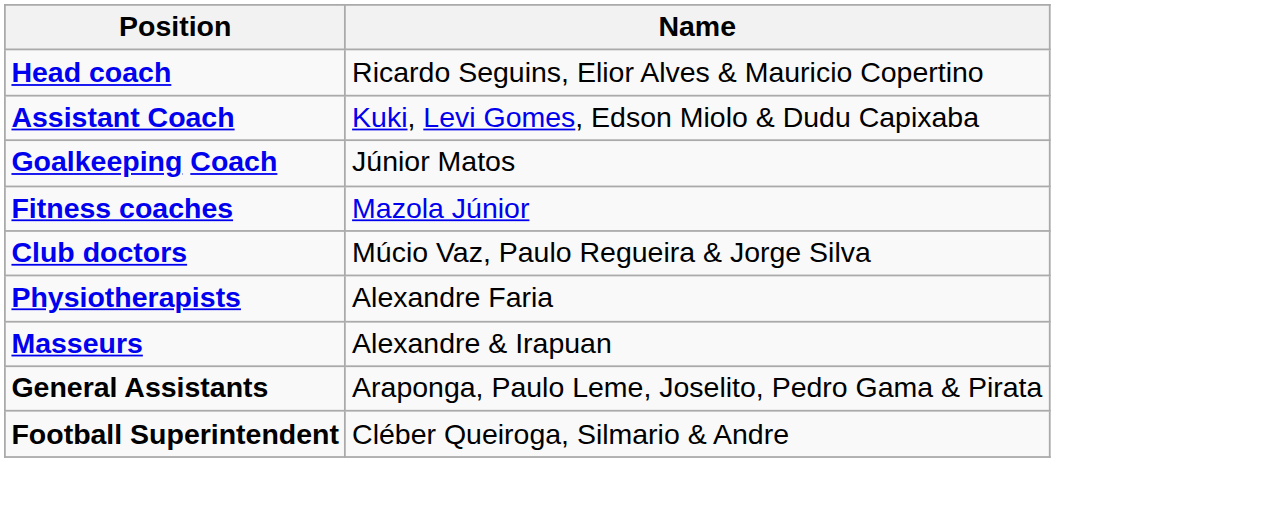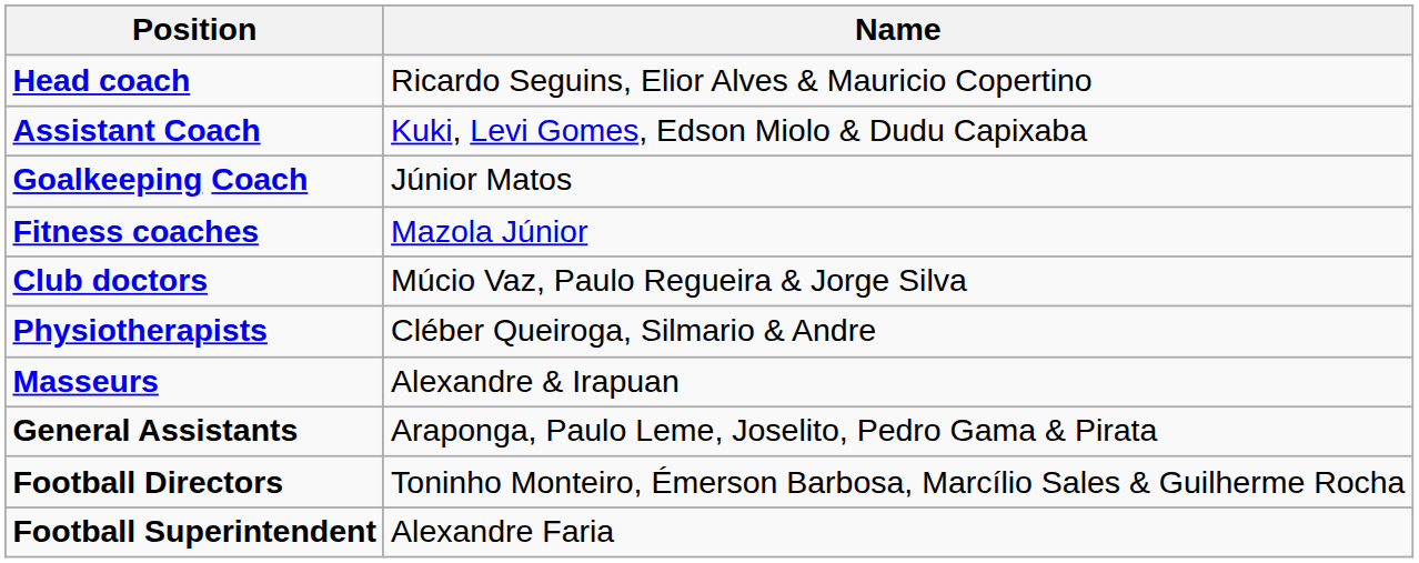Physiotherapists | Name: Alexandre Faria -> Cléber Queiroga, Silmario & Andre
+ row: Football Directors | Toninho Monteiro, Émerson Barbosa, Marcílio Sales & Guilherme Rocha
Football Superintendent | Name: Cléber Queiroga, Silmario & Andre -> Alexandre Faria
